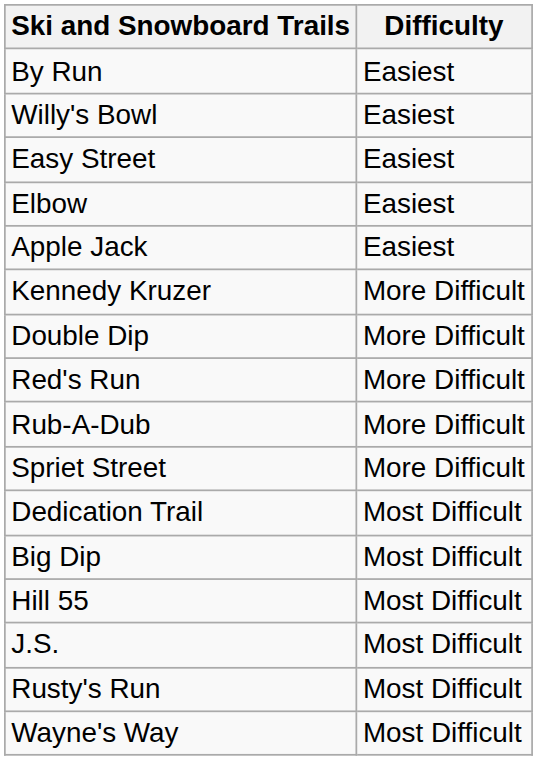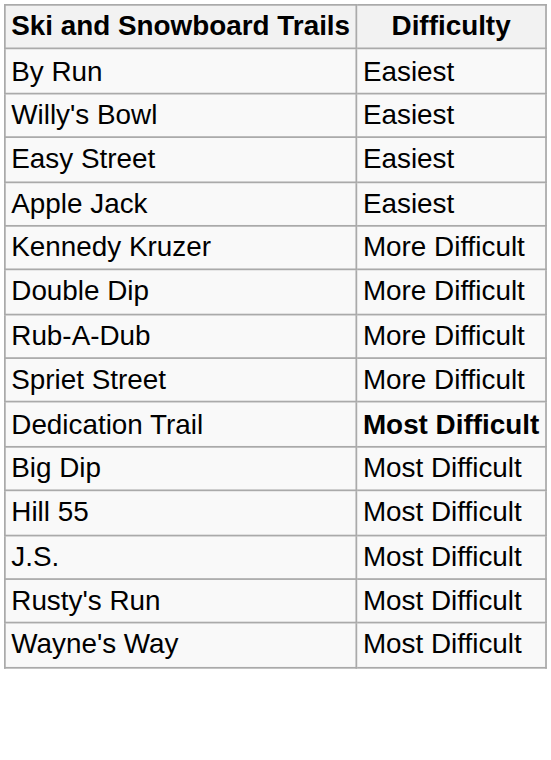- row: Elbow | Easiest
- row: Red's Run | More Difficult
Dedication Trail | Difficulty: normal -> bold
